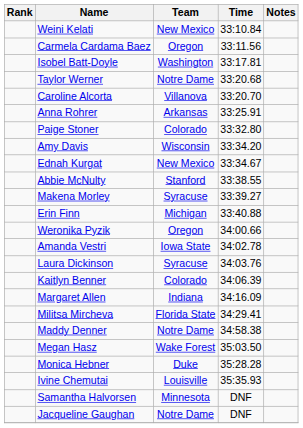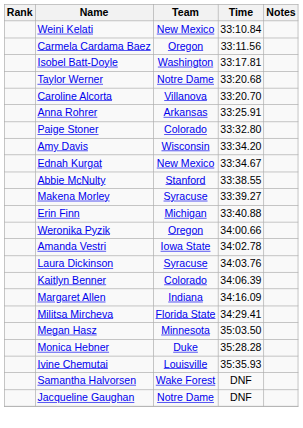- row: Maddy Denner | Notre Dame | 34:58.38
Megan Hasz | Team: Wake Forest -> Minnesota
Samantha Halvorsen | Team: Minnesota -> Wake Forest
